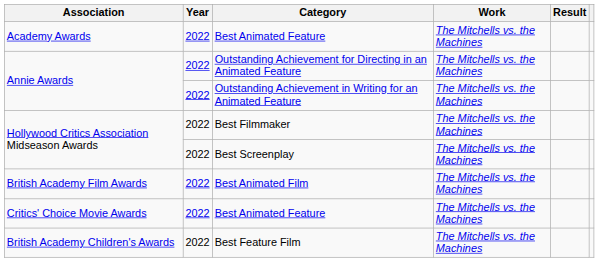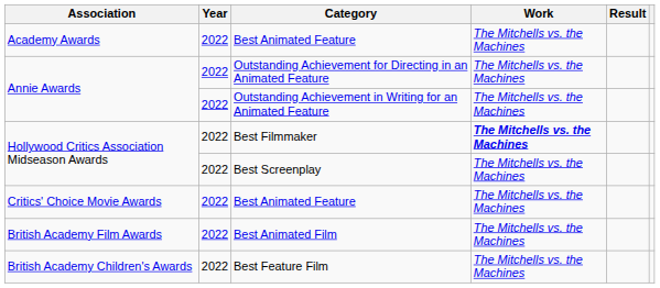Best Filmmaker | Work: normal -> bold
rows swapped: Critics' Choice Movie Awards / Best Animated Feature <-> Best Animated Film
